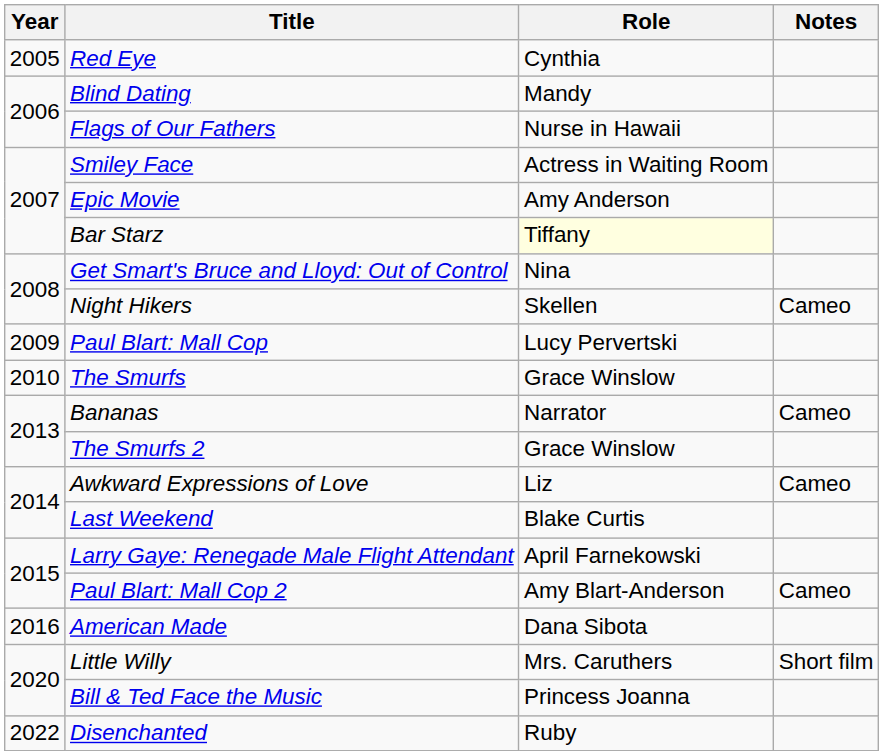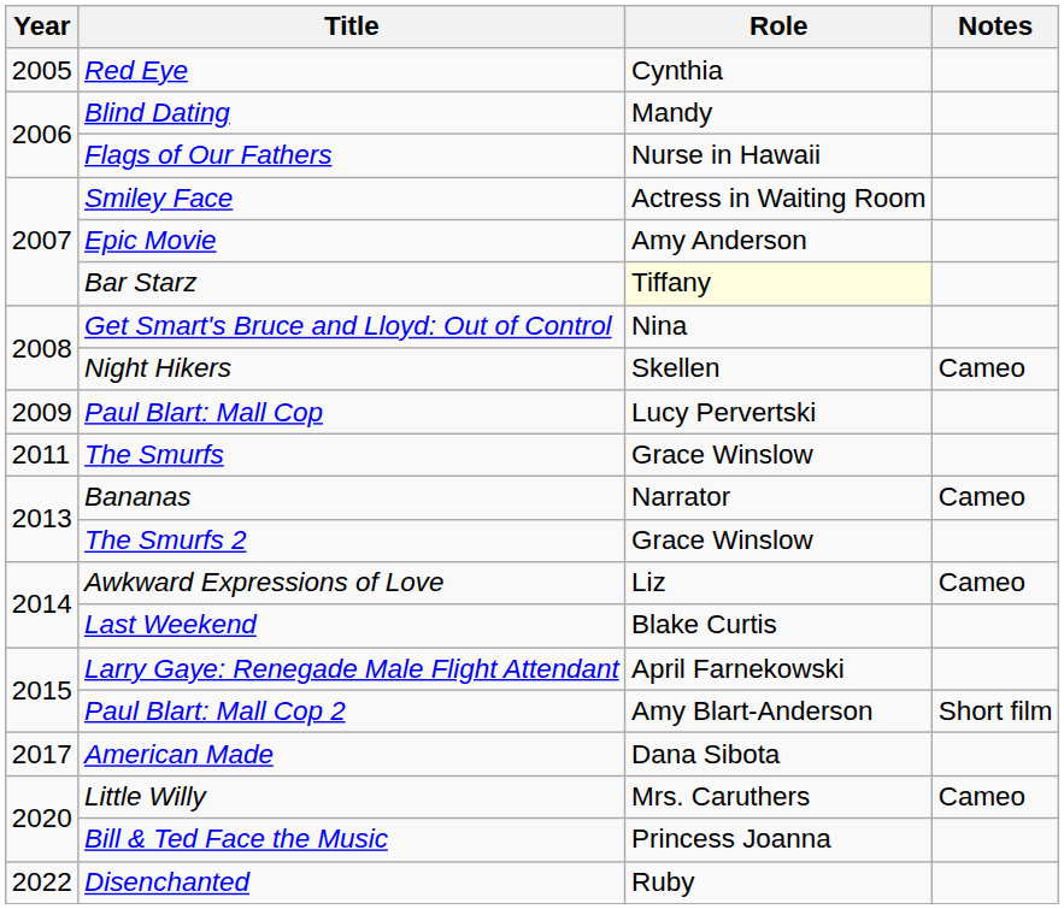The Smurfs | Year: 2010 -> 2011
Paul Blart: Mall Cop 2 | Notes: Cameo -> Short film
American Made | Year: 2016 -> 2017
Little Willy | Notes: Short film -> Cameo
